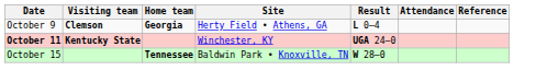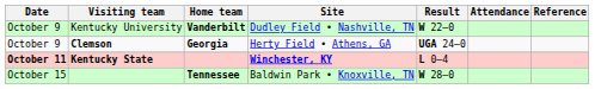+ row: October 9 | Kentucky University | Vanderbilt | Dudley Field • Nashville, TN | W 22–0
Clemson | Result: L 0–4 -> UGA 24–0
Kentucky State | Site: normal -> bold
Kentucky State | Result: UGA 24–0 -> L 0–4
